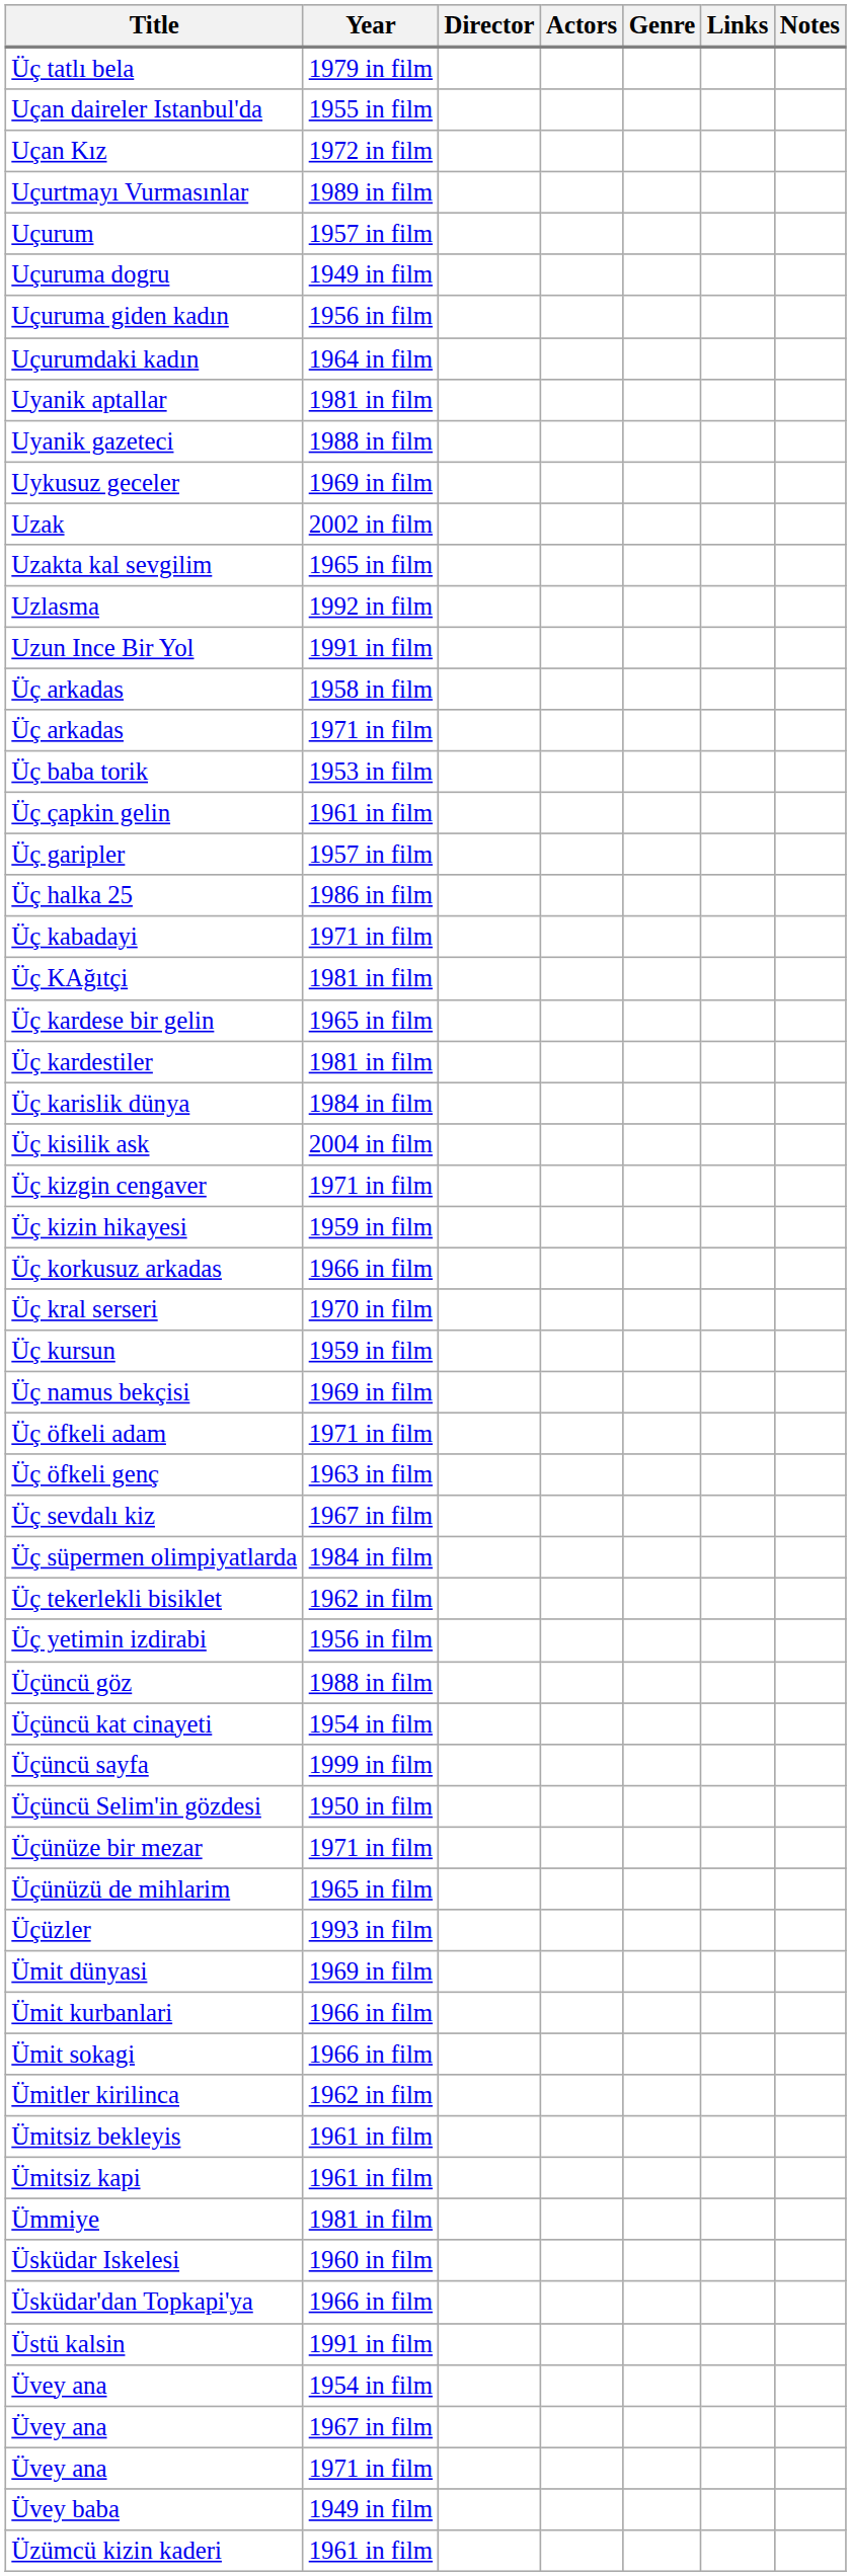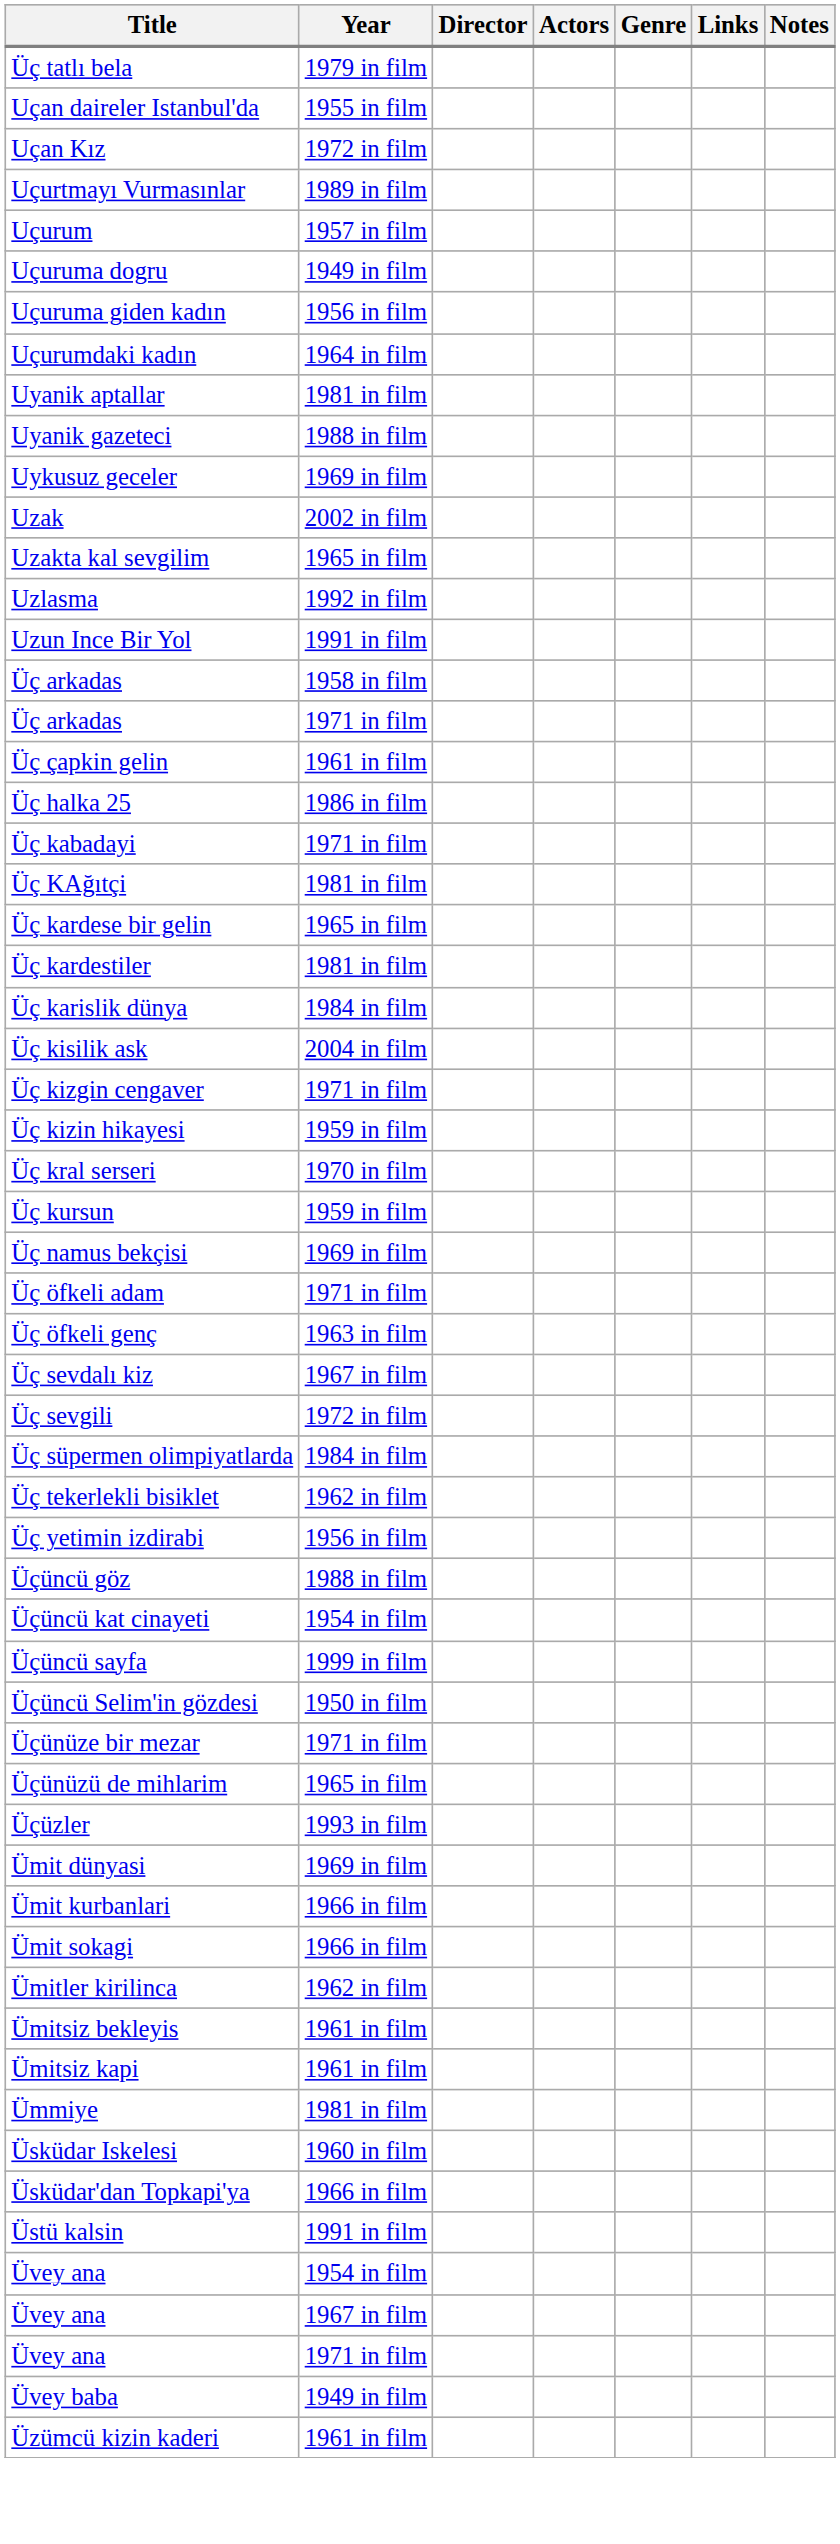- row: Üç baba torik | 1953 in film
- row: Üç garipler | 1957 in film
- row: Üç korkusuz arkadas | 1966 in film
+ row: Üç sevgili | 1972 in film
